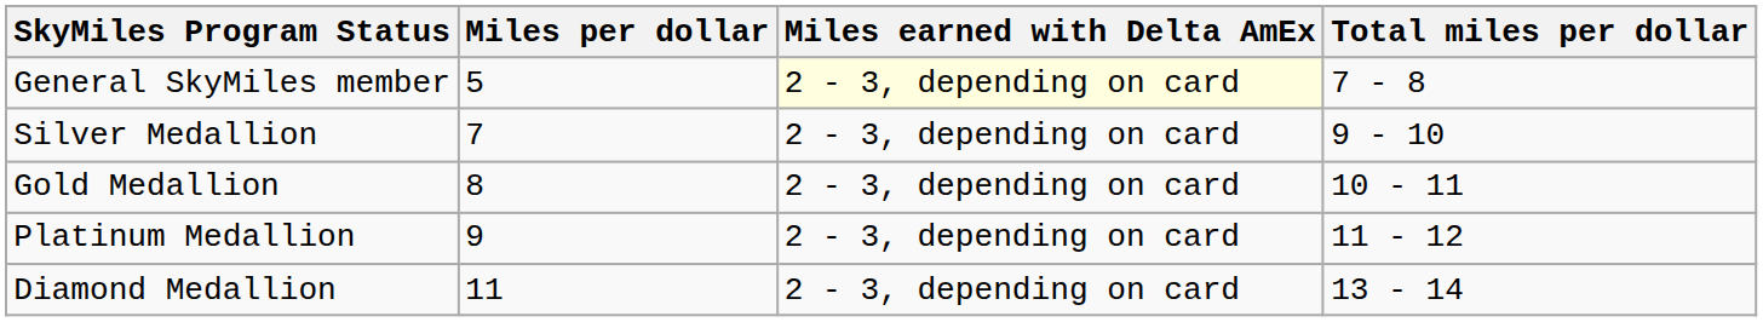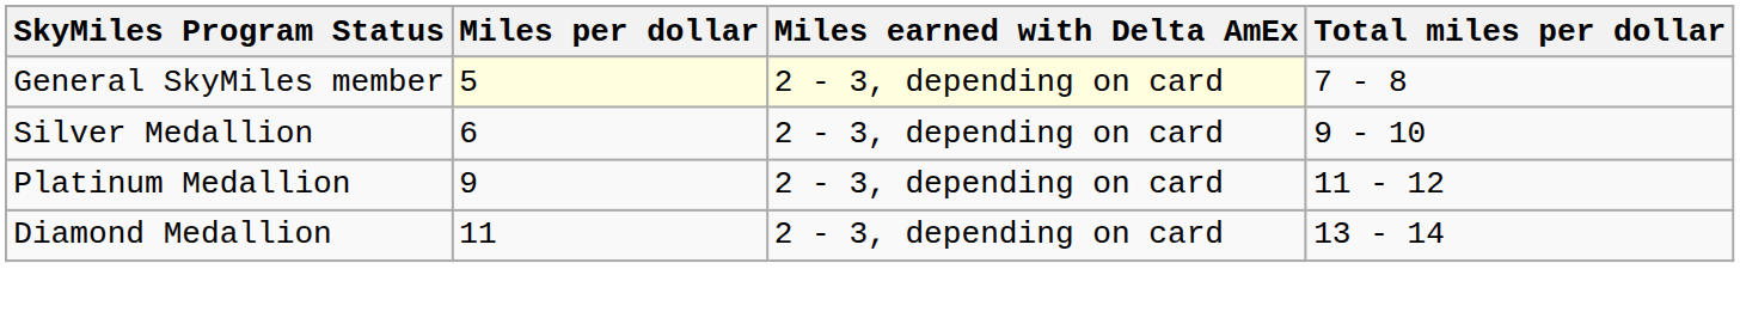General SkyMiles member | Miles per dollar: no background -> lightyellow background
Silver Medallion | Miles per dollar: 7 -> 6
- row: Gold Medallion | 8 | 2 - 3, depending on card | 10 - 11
